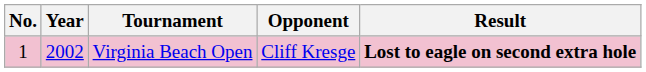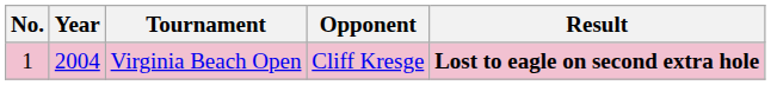Virginia Beach Open | Year: 2002 -> 2004
